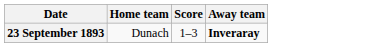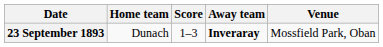+ column: Venue | Mossfield Park, Oban
